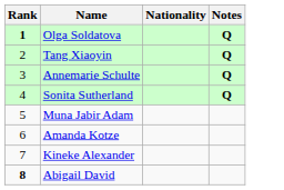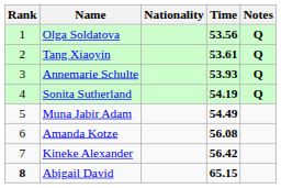+ column: Time | 53.56 | 53.61 | 53.93 | 54.19 | 54.49 | 56.08 | 56.42 | 65.15
Olga Soldatova | Rank: bold -> normal
